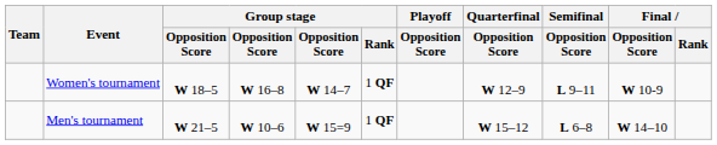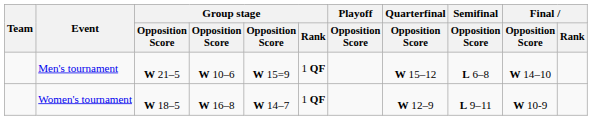rows swapped: Men's tournament <-> Women's tournament
